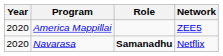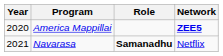America Mappillai | Network: normal -> bold
Navarasa | Year: 2020 -> 2021
